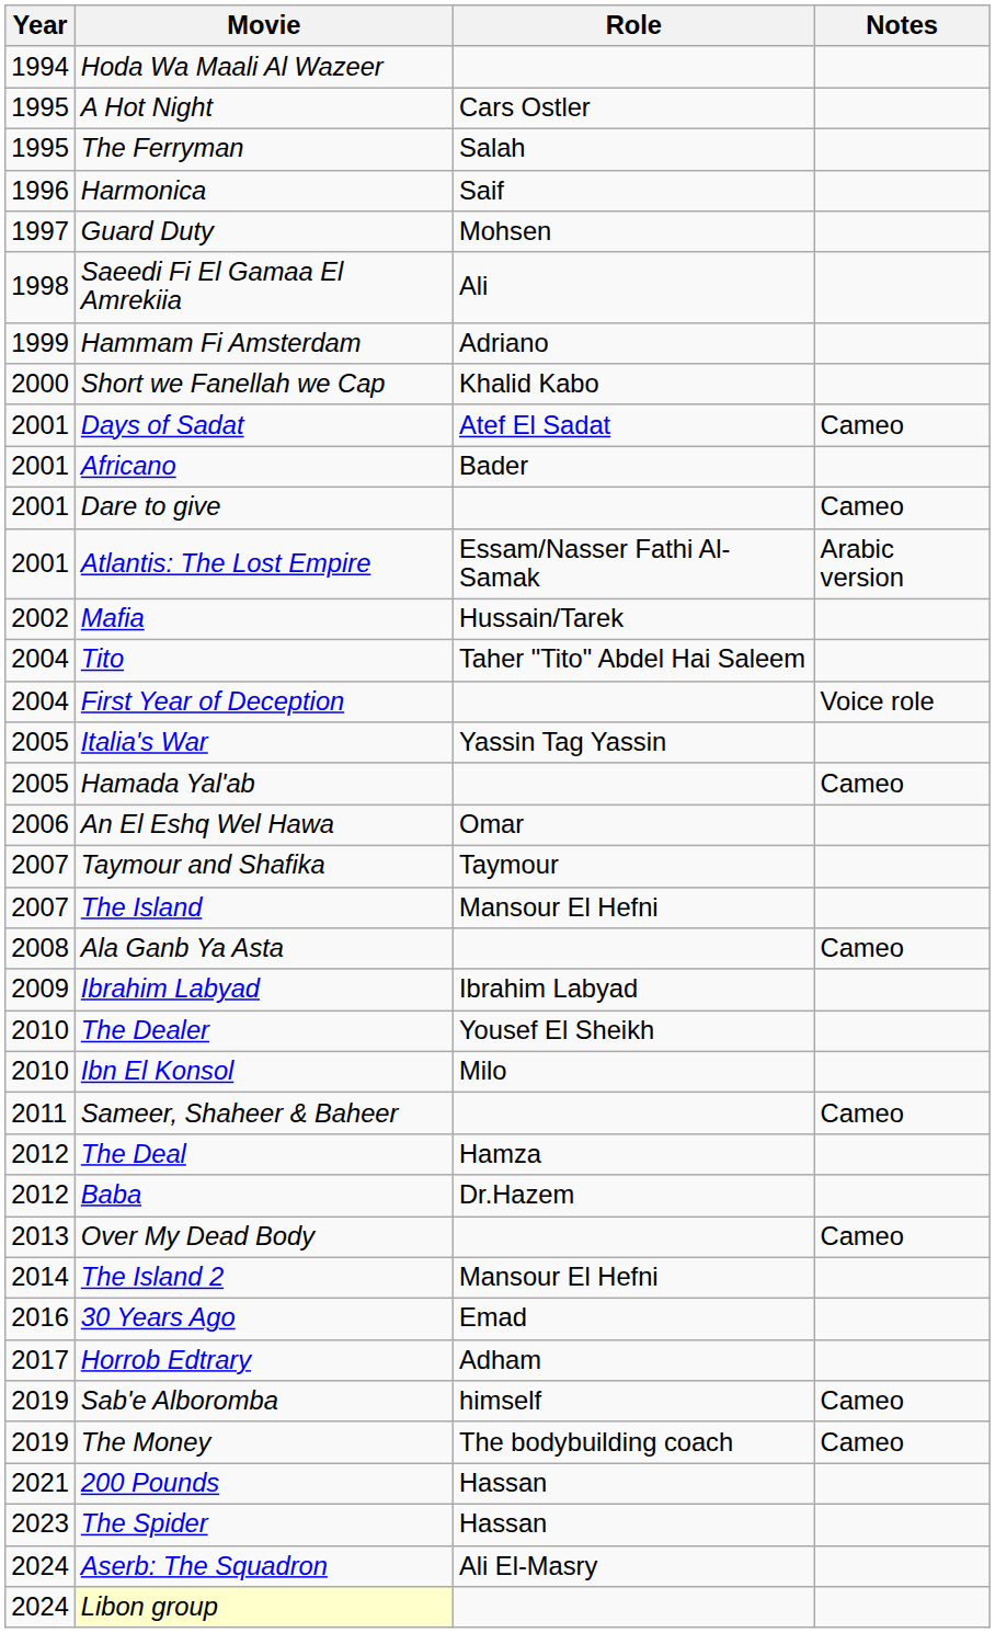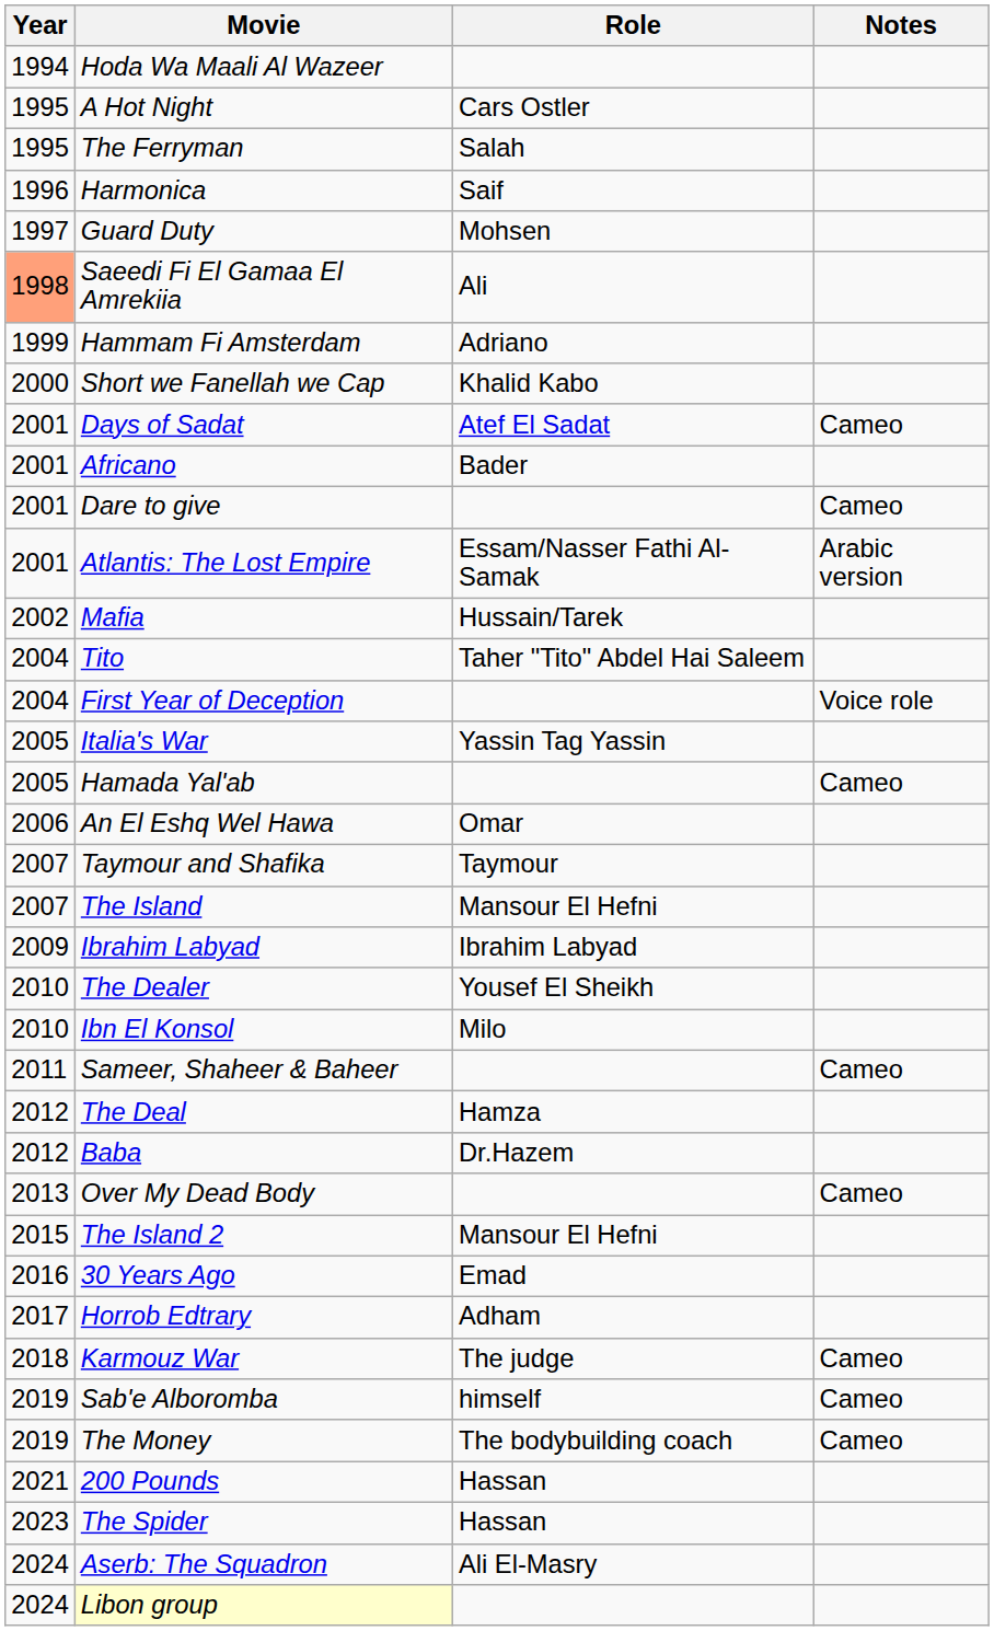Saeedi Fi El Gamaa El Amrekiia | Year: no background -> lightsalmon background
- row: 2008 | Ala Ganb Ya Asta | Cameo
The Island 2 | Year: 2014 -> 2015
+ row: 2018 | Karmouz War | The judge | Cameo
